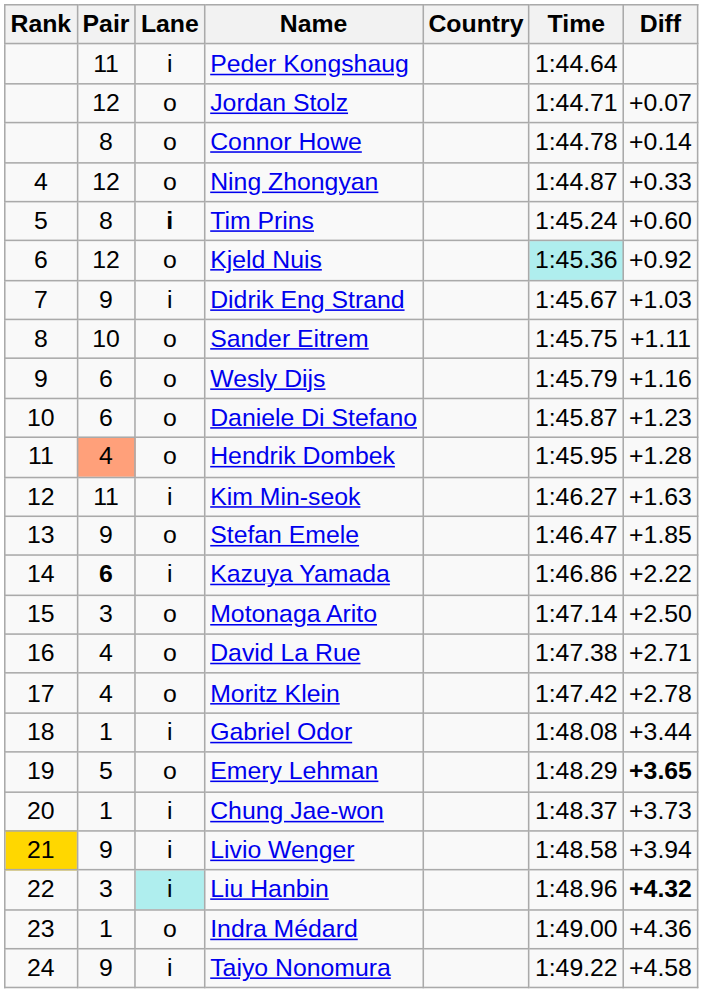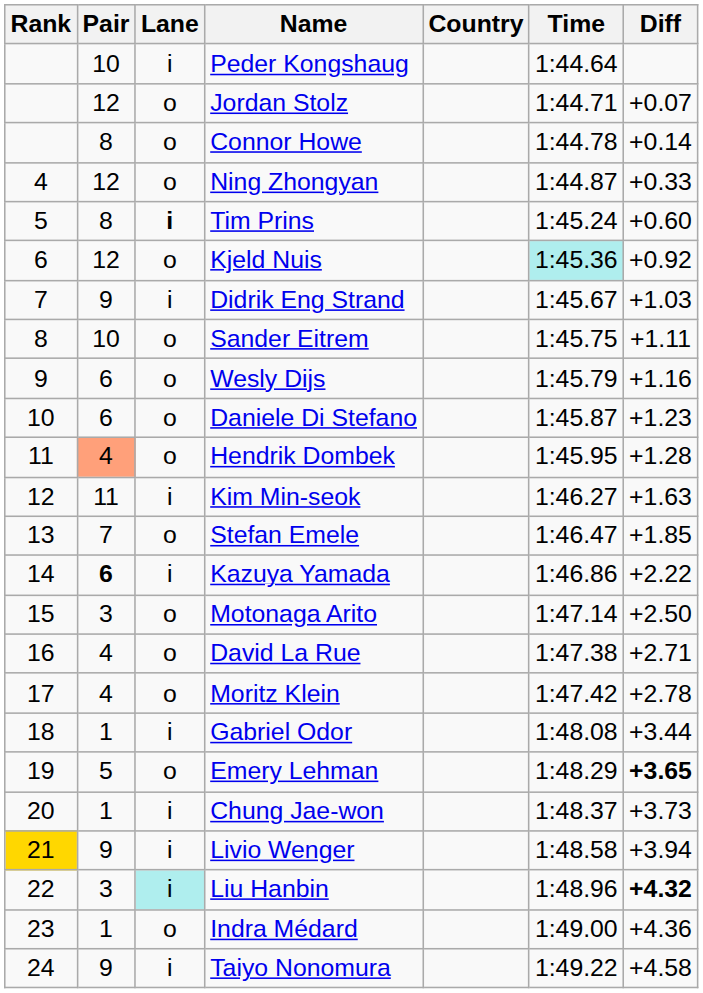Peder Kongshaug | Pair: 11 -> 10
Stefan Emele | Pair: 9 -> 7
